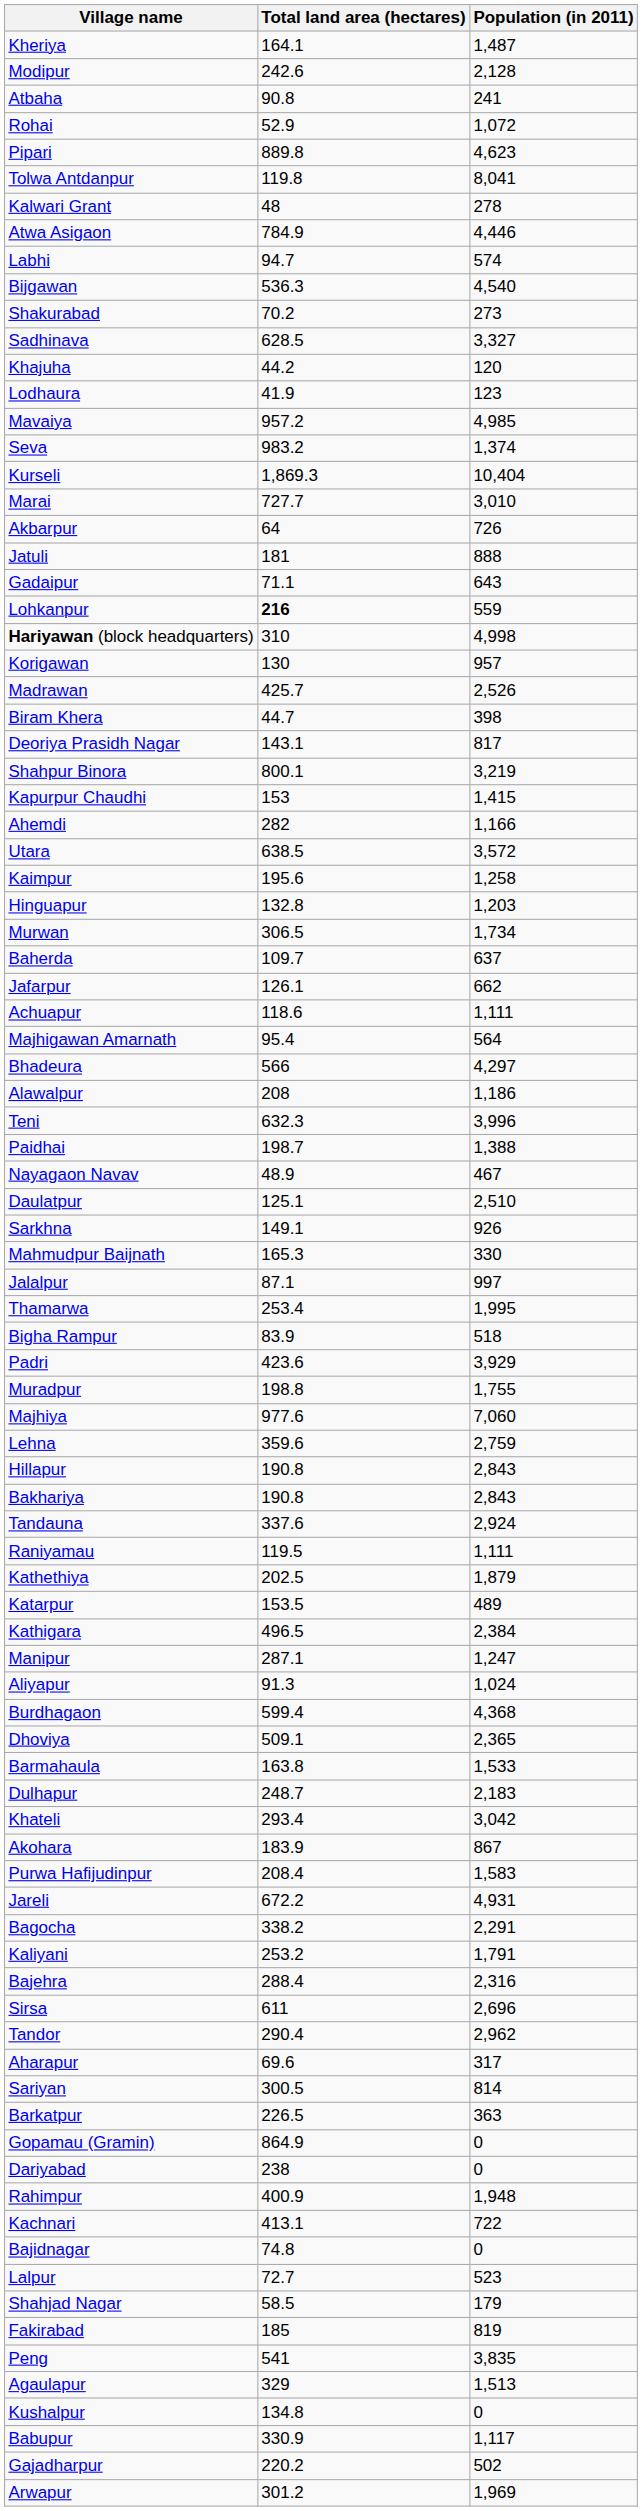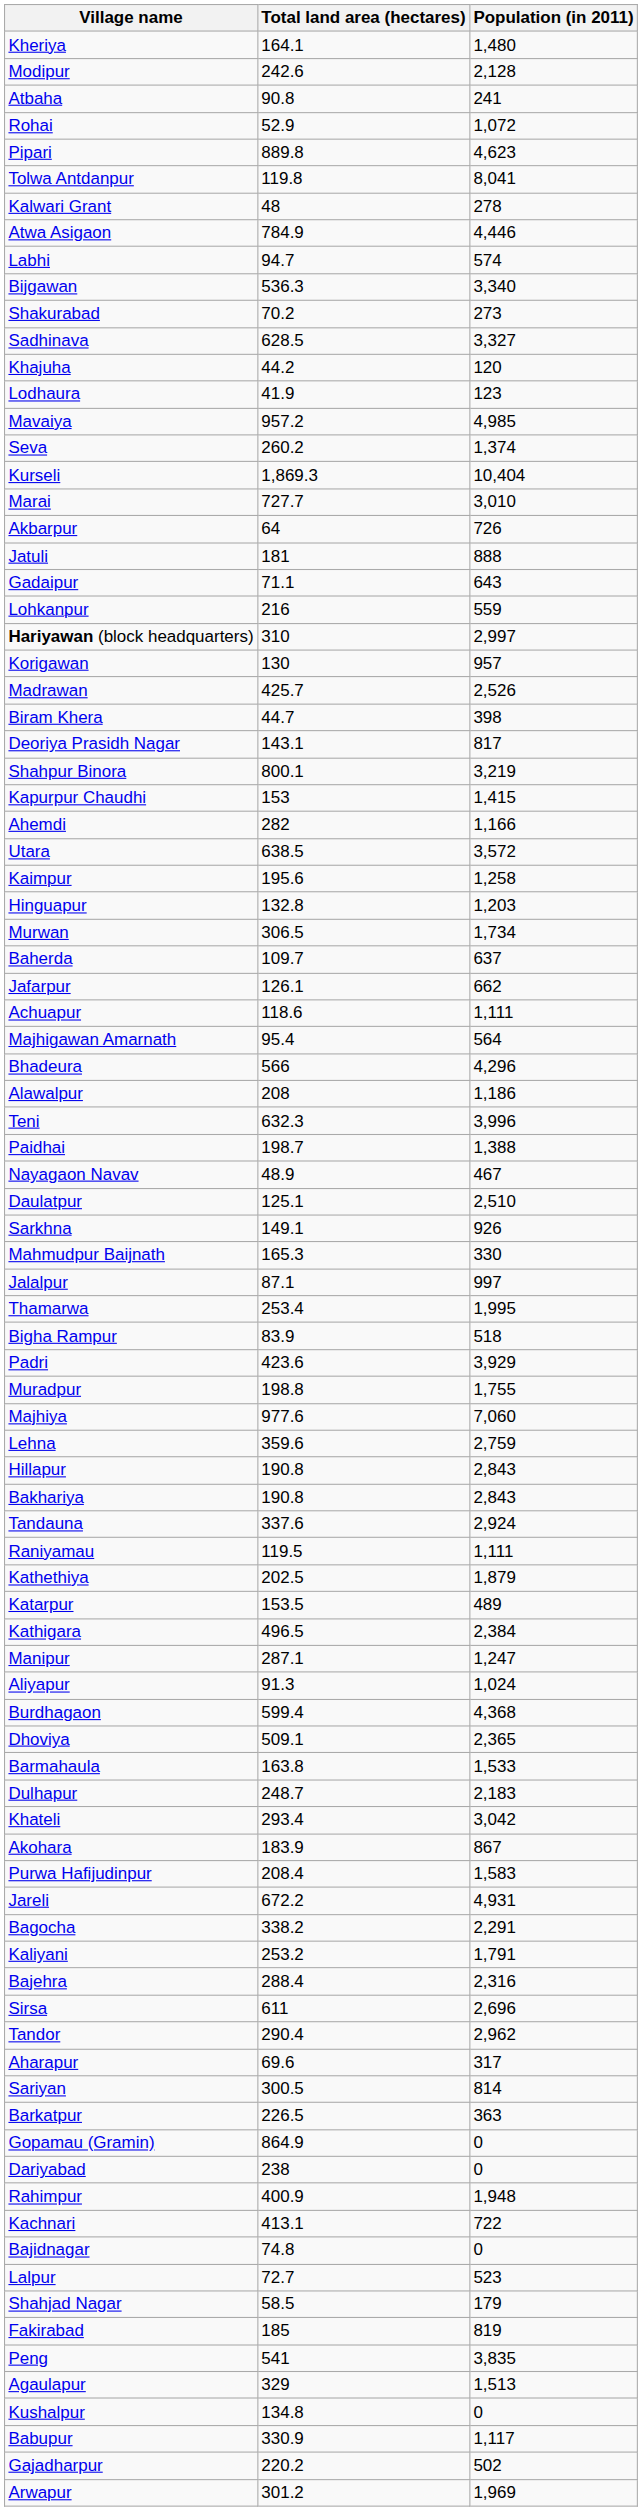Kheriya | Population (in 2011): 1,487 -> 1,480
Bijgawan | Population (in 2011): 4,540 -> 3,340
Seva | Total land area (hectares): 983.2 -> 260.2
Lohkanpur | Total land area (hectares): bold -> normal
Hariyawan (block headquarters) | Population (in 2011): 4,998 -> 2,997
Bhadeura | Population (in 2011): 4,297 -> 4,296
